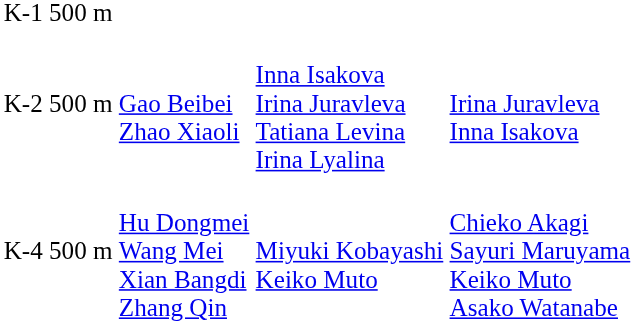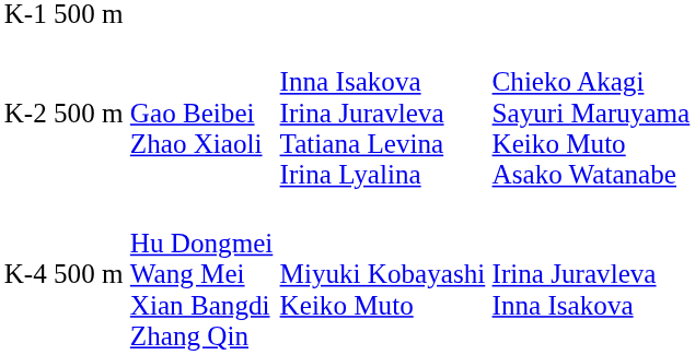K-2 500 m | column 4: Irina Juravleva Inna Isakova -> Chieko Akagi Sayuri Maruyama Keiko Muto Asako Watanabe
K-4 500 m | column 4: Chieko Akagi Sayuri Maruyama Keiko Muto Asako Watanabe -> Irina Juravleva Inna Isakova
